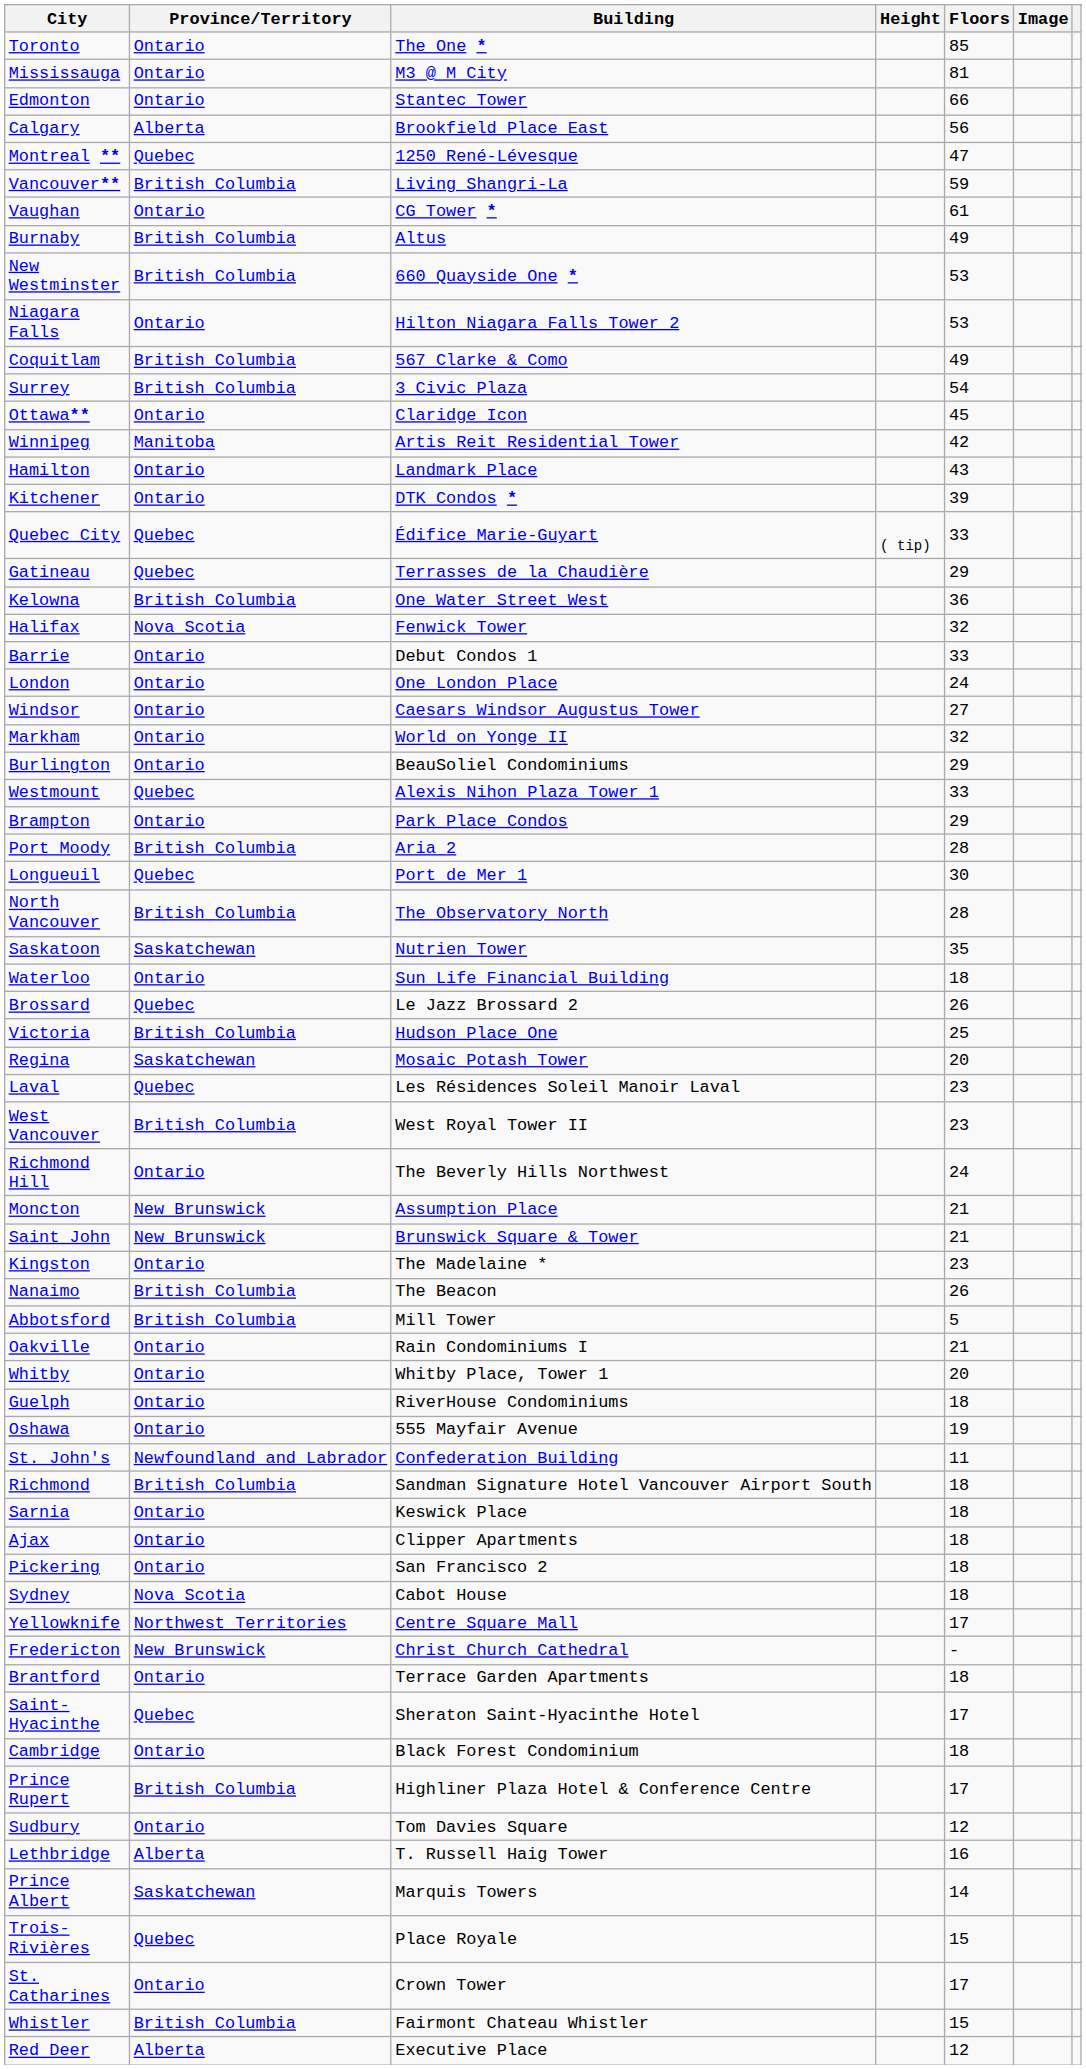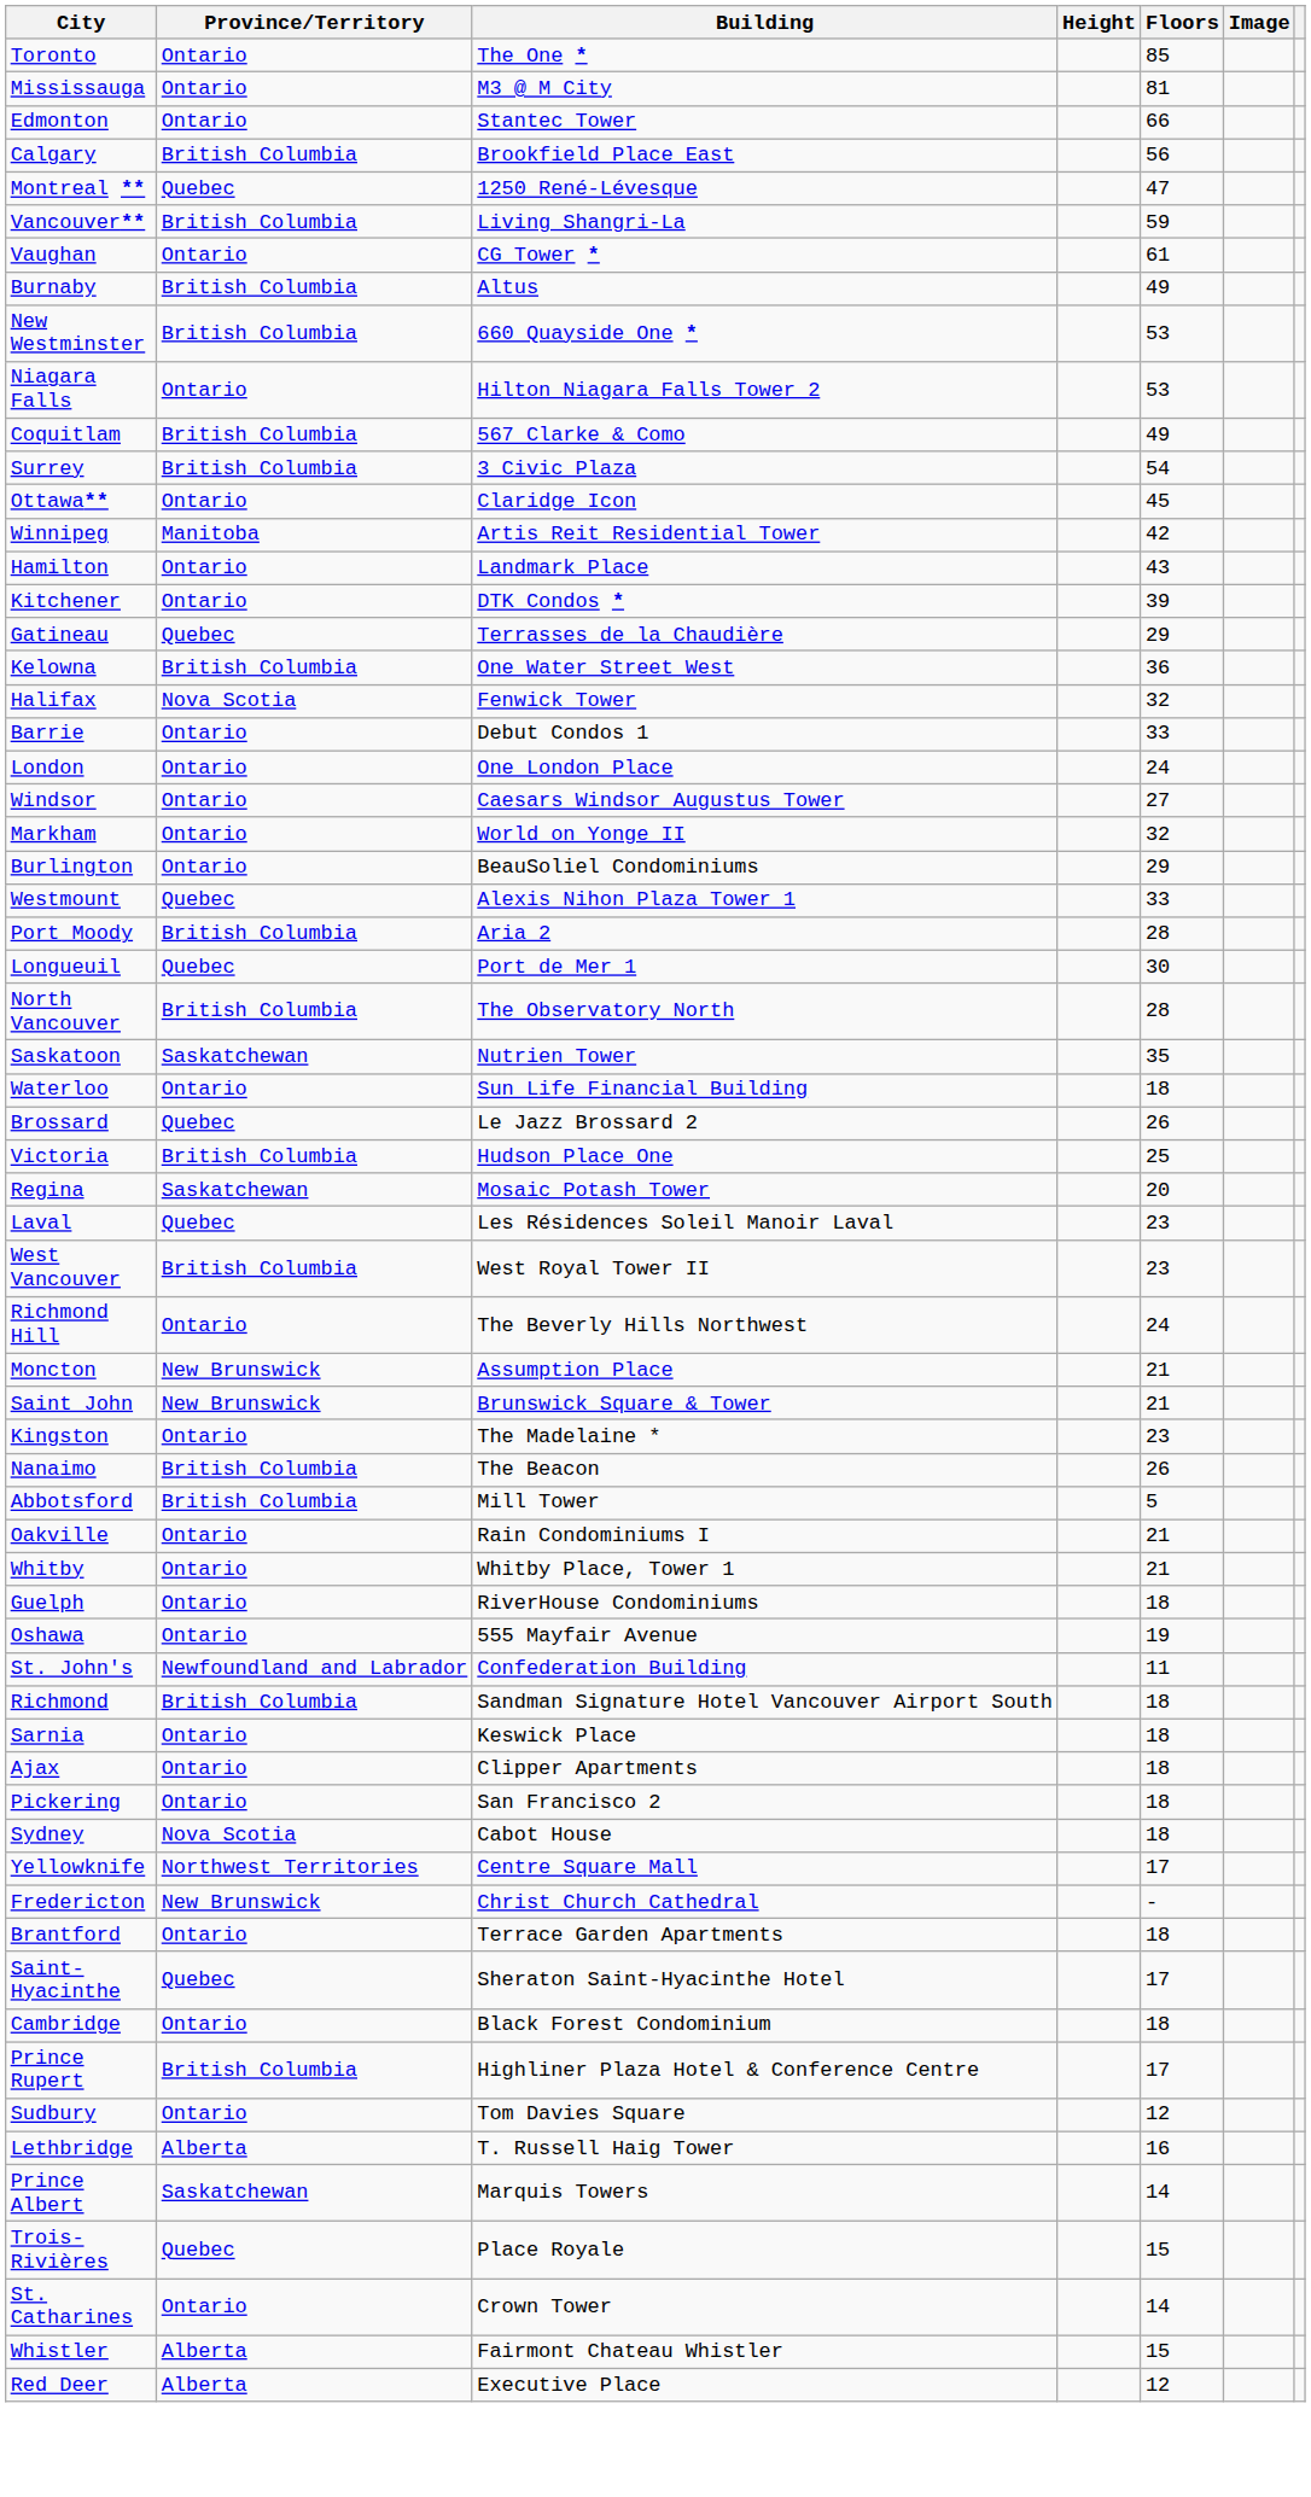Calgary | Province/Territory: Alberta -> British Columbia
- row: Quebec City | Quebec | Édifice Marie-Guyart | ( tip) | 33
- row: Brampton | Ontario | Park Place Condos | 29
Whitby | Floors: 20 -> 21
St. Catharines | Floors: 17 -> 14
Whistler | Province/Territory: British Columbia -> Alberta
